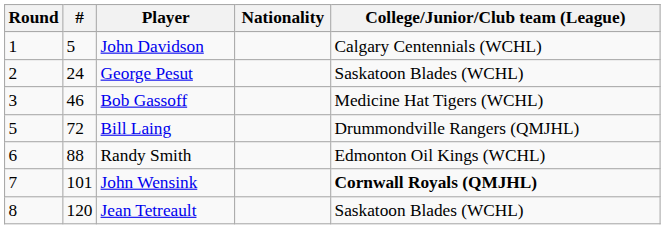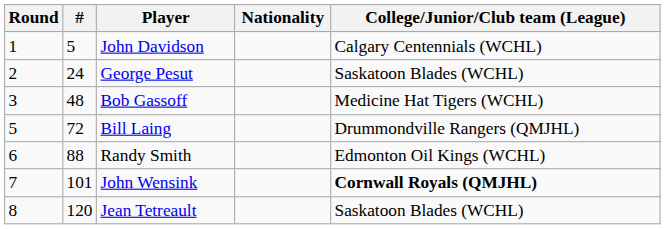Bob Gassoff | #: 46 -> 48
